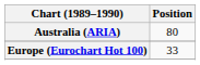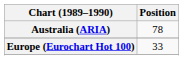Australia (ARIA) | Position: 80 -> 78
